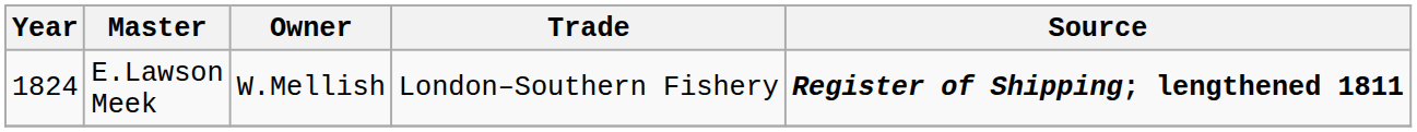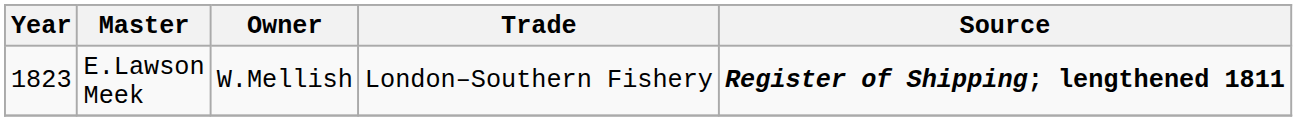E.Lawson Meek | Year: 1824 -> 1823
